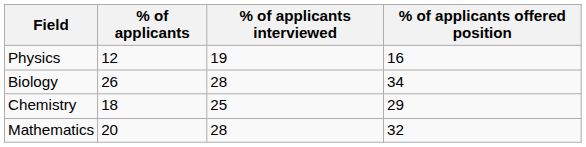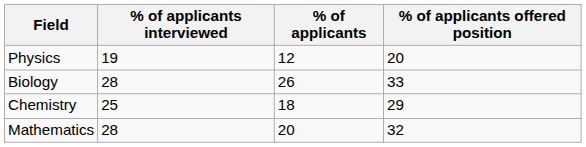columns swapped: % of applicants <-> % of applicants interviewed
Physics | % of applicants offered position: 16 -> 20
Biology | % of applicants offered position: 34 -> 33
